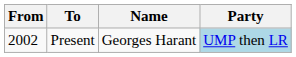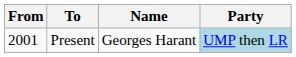Present | From: 2002 -> 2001
